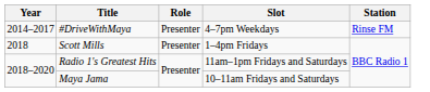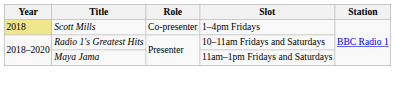- row: 2014–2017 | #DriveWithMaya | Presenter | 4–7pm Weekdays | Rinse FM
Scott Mills | Year: no background -> khaki background
Scott Mills | Role: Presenter -> Co-presenter
Radio 1's Greatest Hits | Slot: 11am–1pm Fridays and Saturdays -> 10–11am Fridays and Saturdays
Maya Jama | Slot: 10–11am Fridays and Saturdays -> 11am–1pm Fridays and Saturdays
